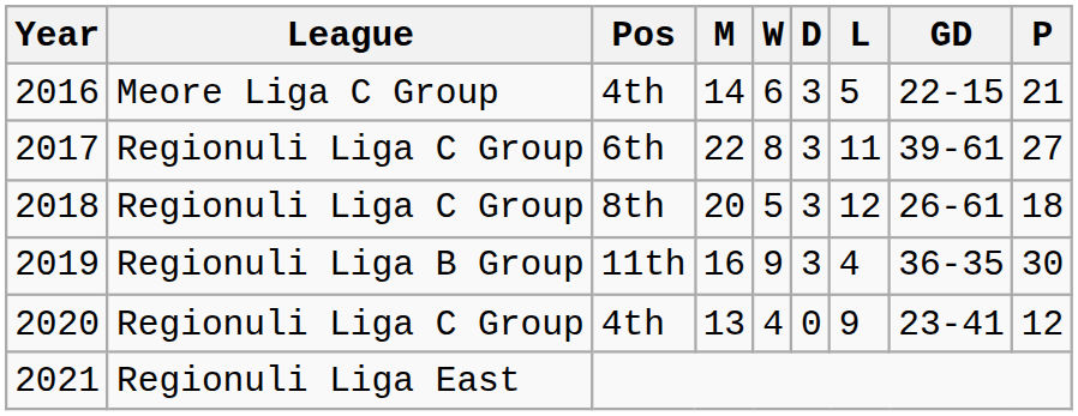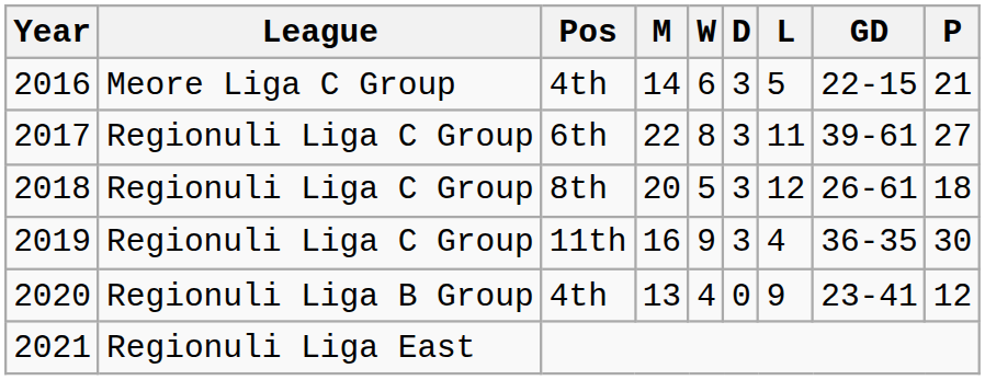2019 | League: Regionuli Liga B Group -> Regionuli Liga C Group
2020 | League: Regionuli Liga C Group -> Regionuli Liga B Group
